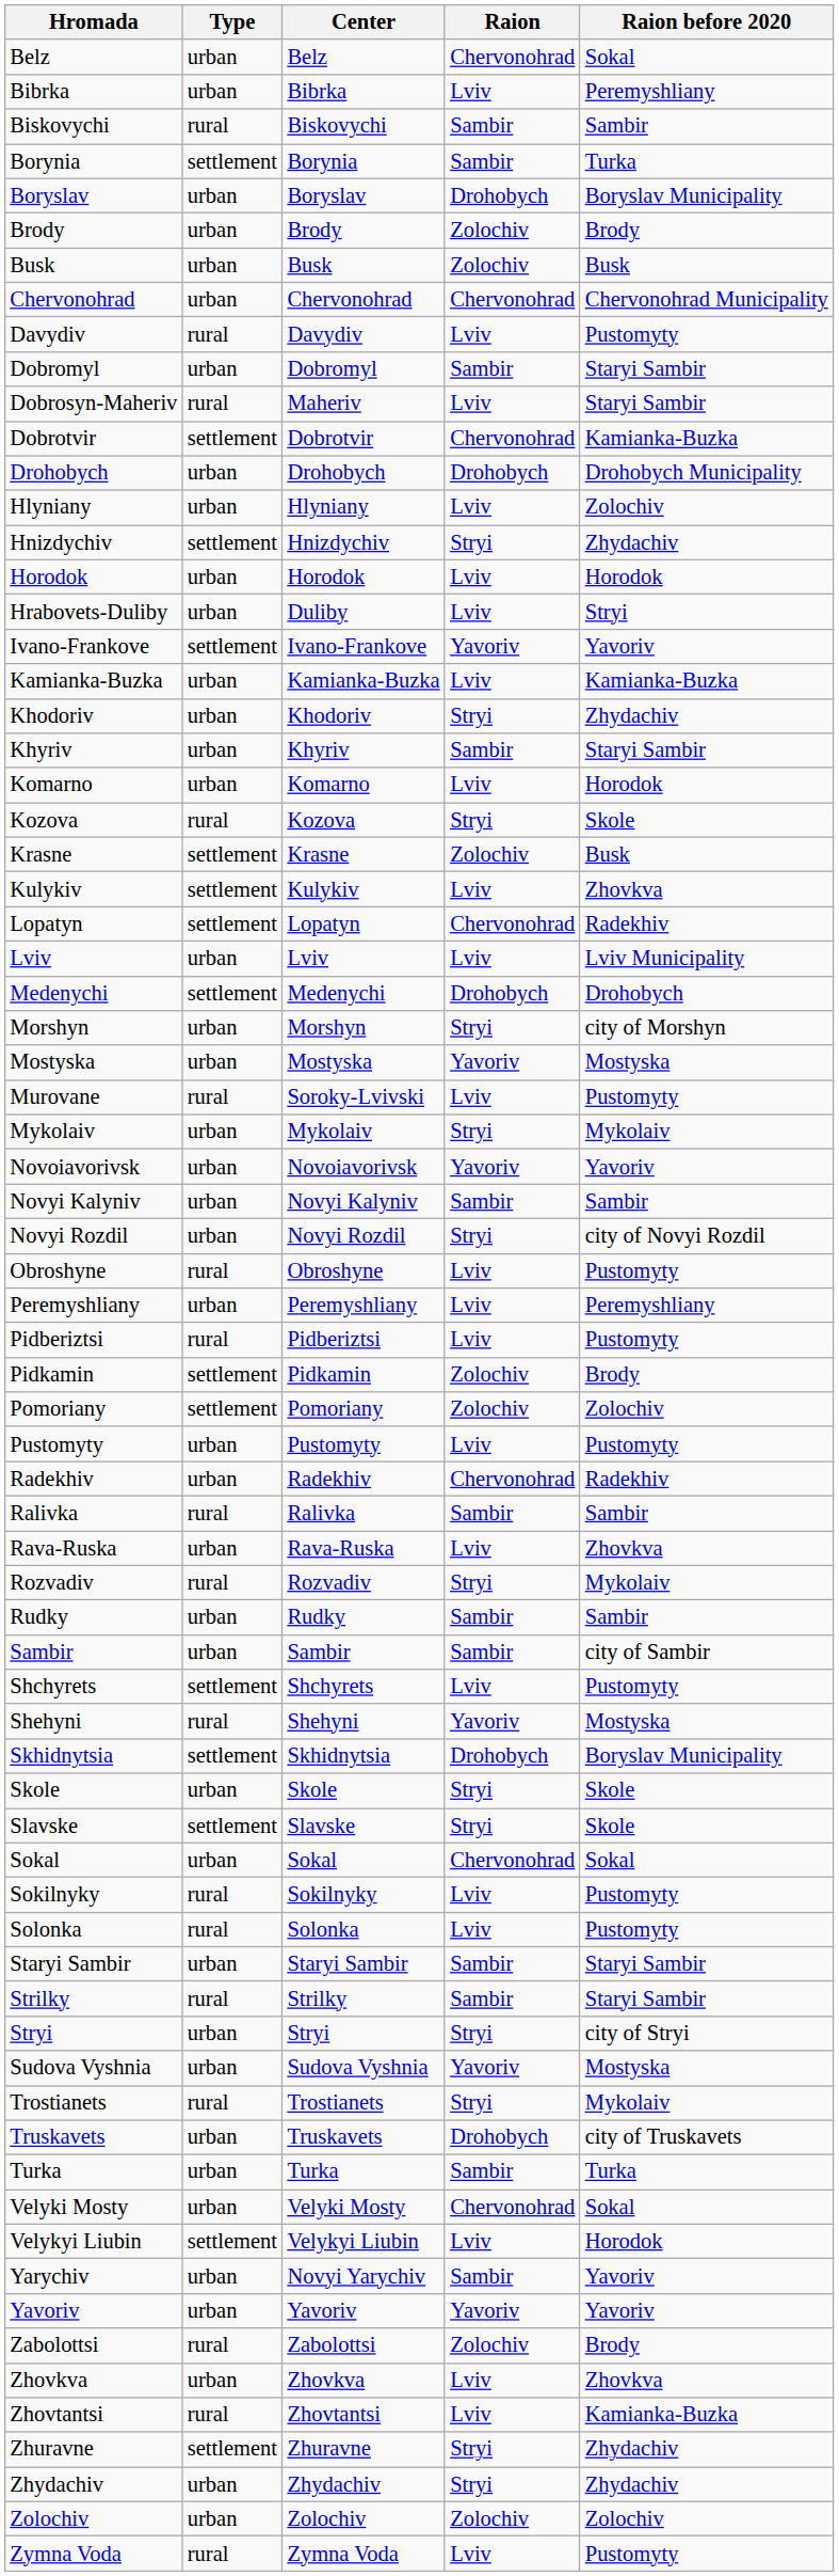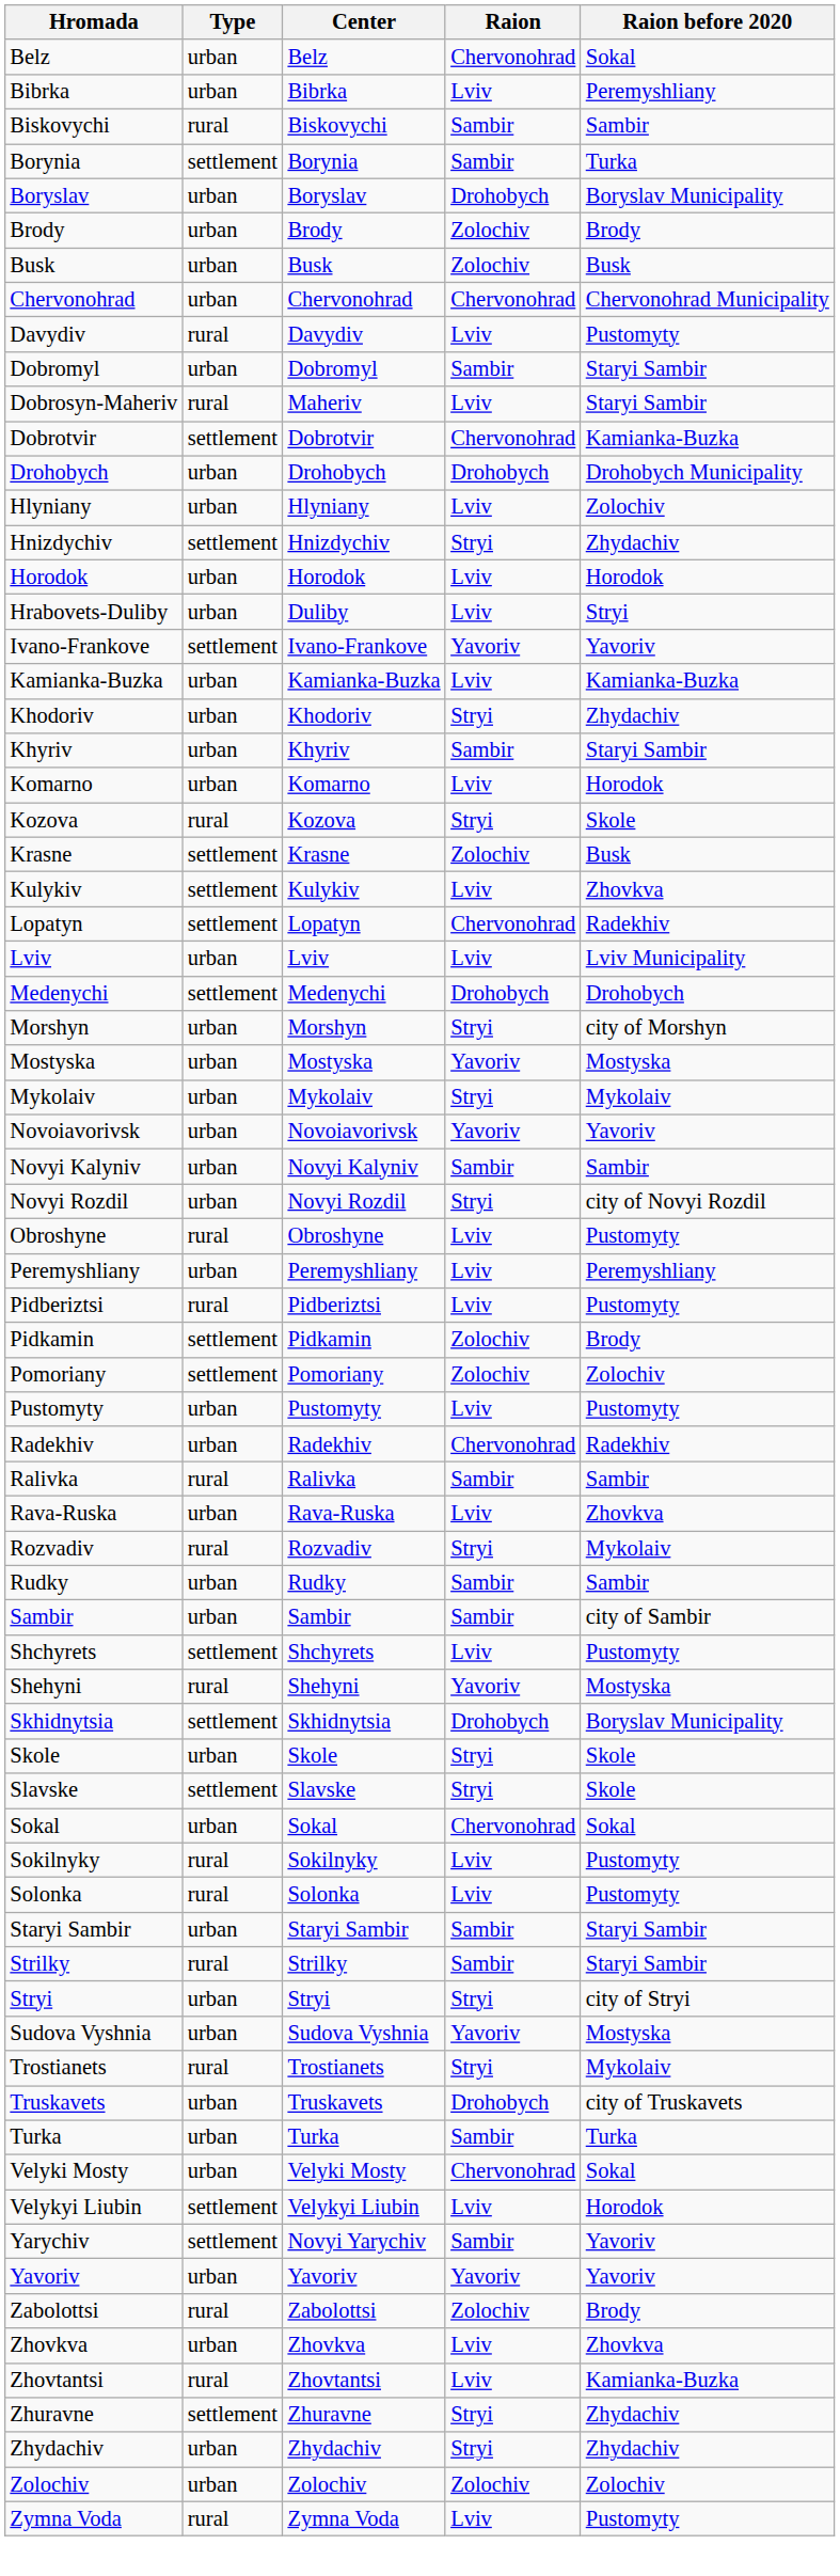- row: Murovane | rural | Soroky-Lvivski | Lviv | Pustomyty
Yarychiv | Type: urban -> settlement
